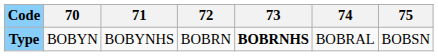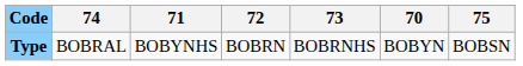columns swapped: 70 <-> 74
Type | 73: bold -> normal
